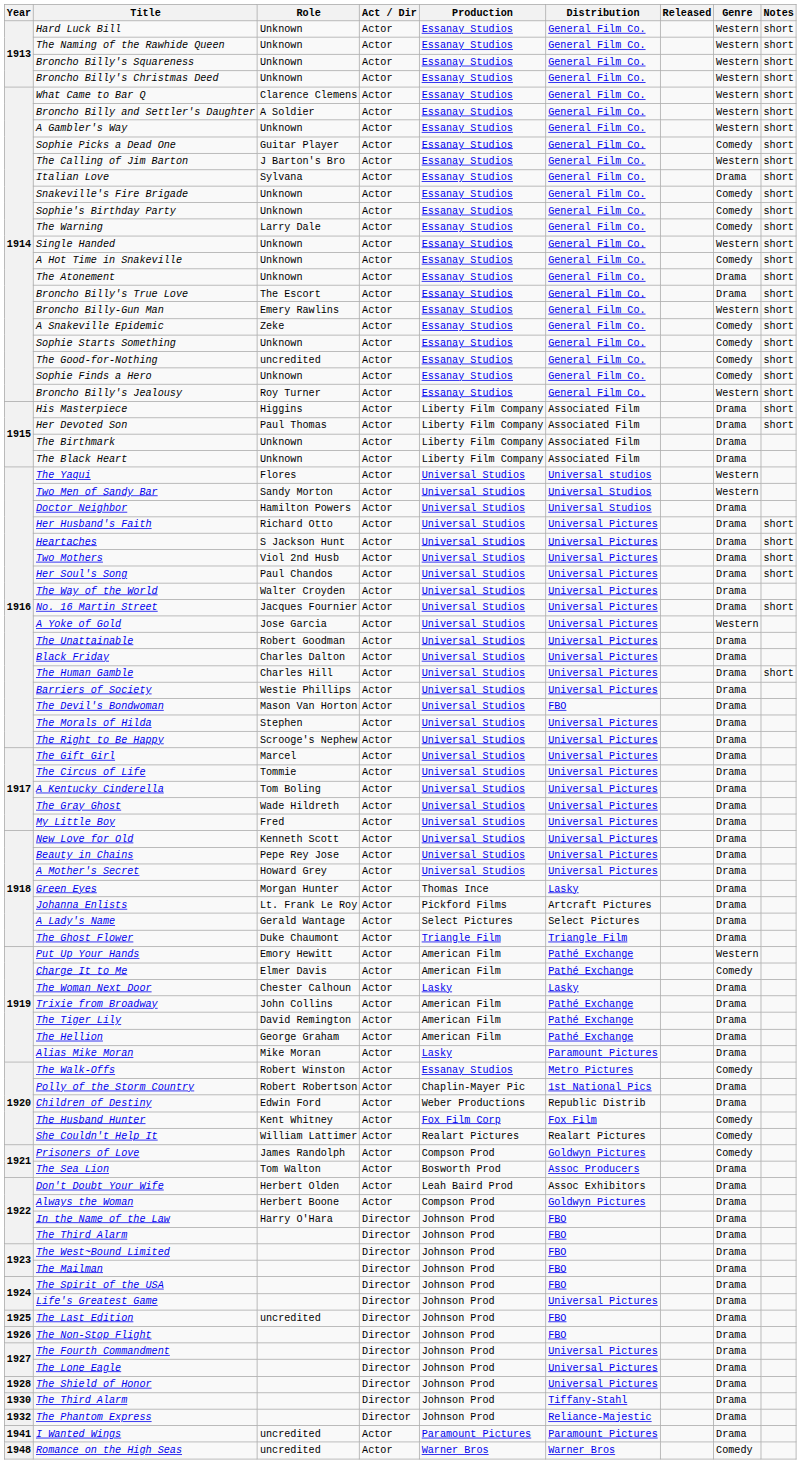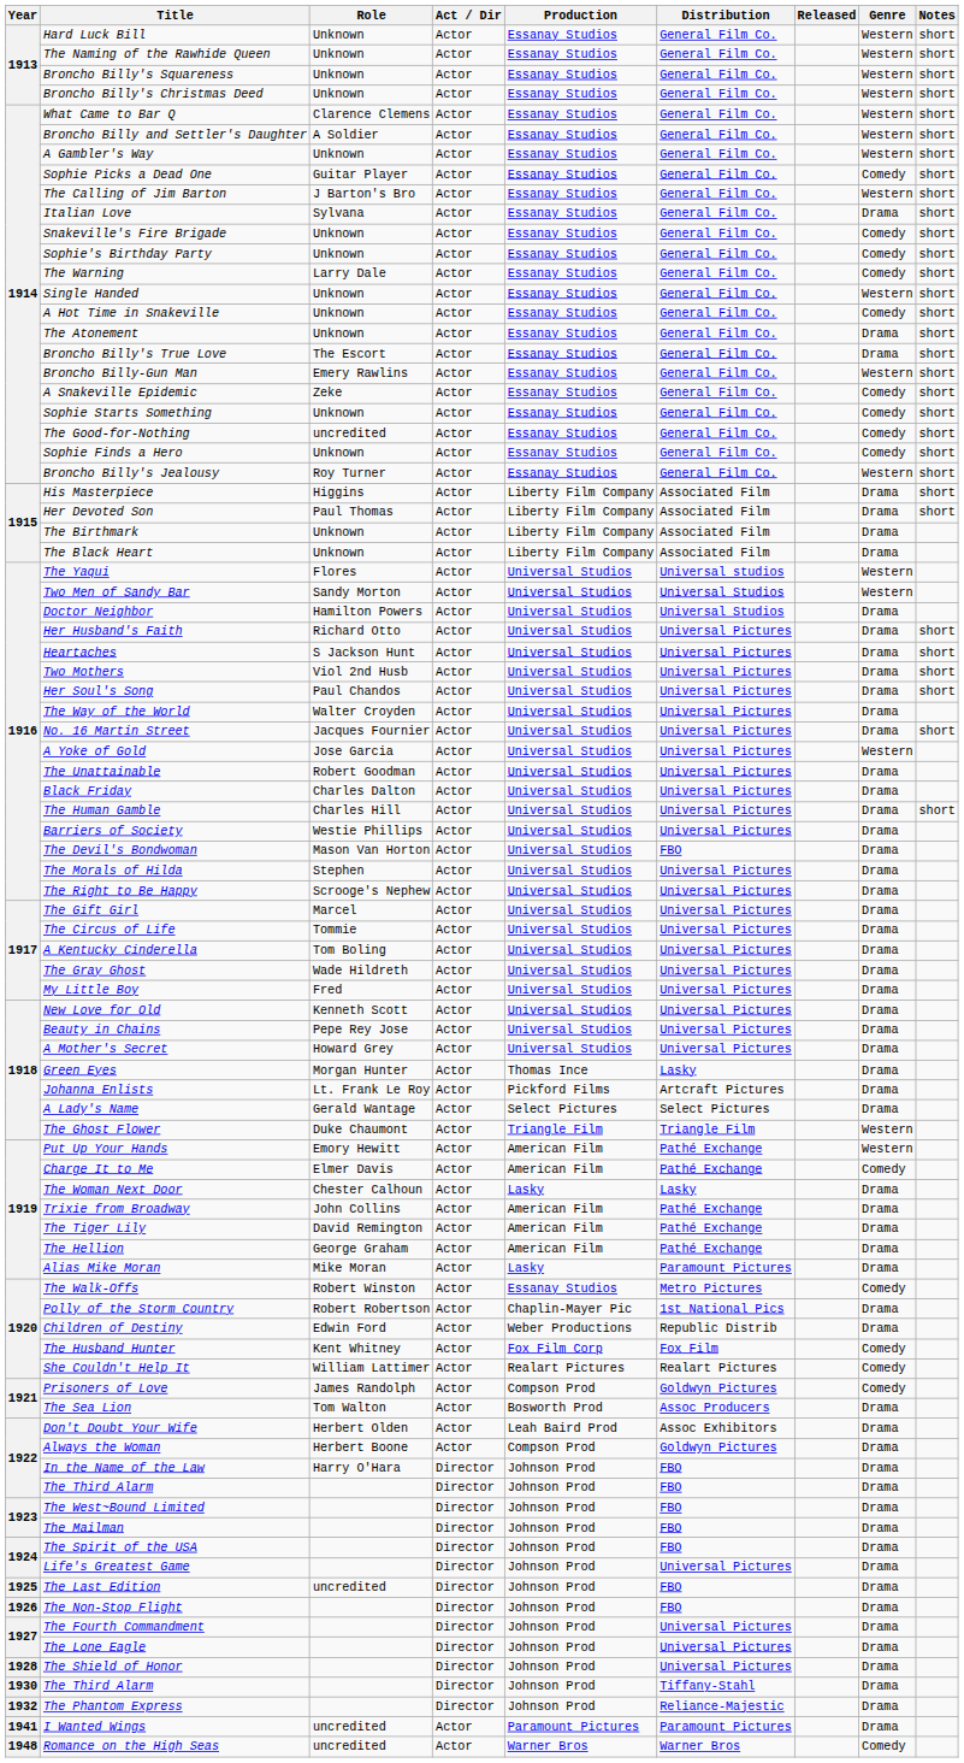The Ghost Flower | Genre: Drama -> Western
